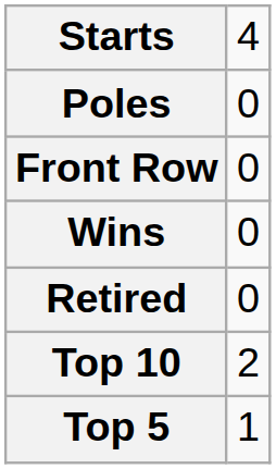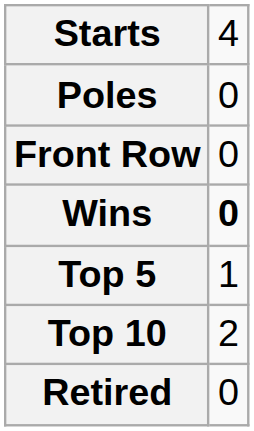Wins | column 2: normal -> bold
rows swapped: Top 5 <-> Retired
